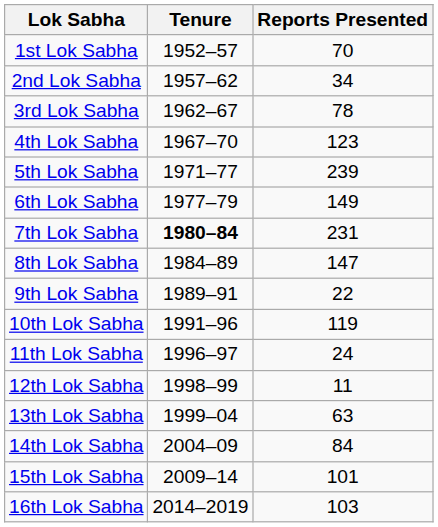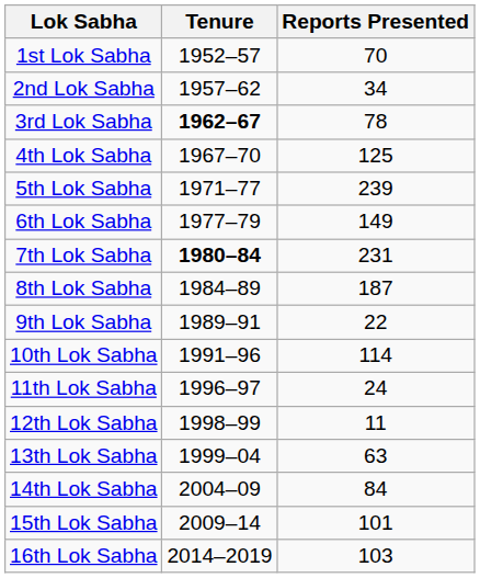3rd Lok Sabha | Tenure: normal -> bold
4th Lok Sabha | Reports Presented: 123 -> 125
8th Lok Sabha | Reports Presented: 147 -> 187
10th Lok Sabha | Reports Presented: 119 -> 114
